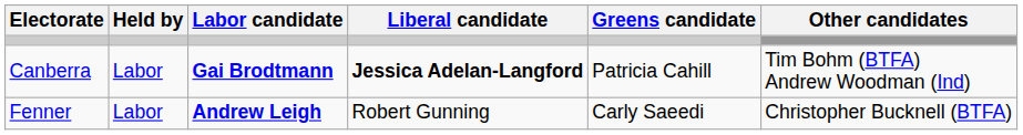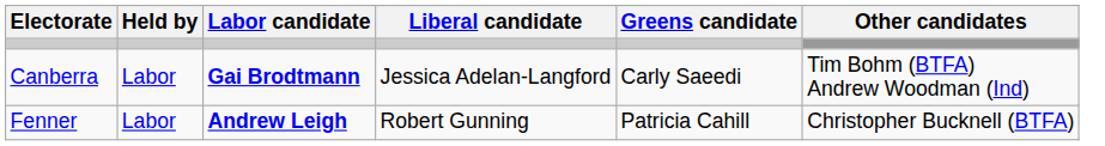Canberra | Liberal candidate: bold -> normal
Canberra | Greens candidate: Patricia Cahill -> Carly Saeedi
Fenner | Greens candidate: Carly Saeedi -> Patricia Cahill
